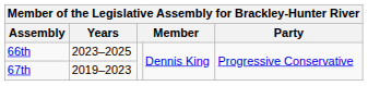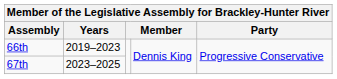66th | Years: 2023–2025 -> 2019–2023
67th | Years: 2019–2023 -> 2023–2025
